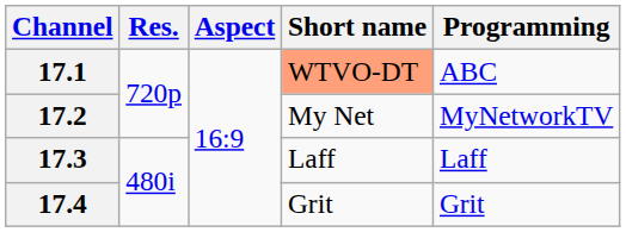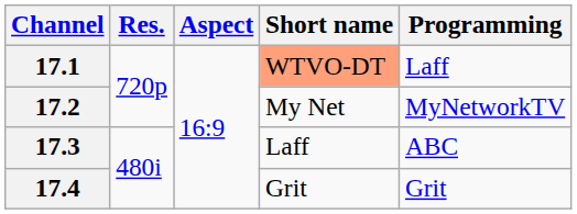17.1 | Programming: ABC -> Laff
17.3 | Programming: Laff -> ABC
